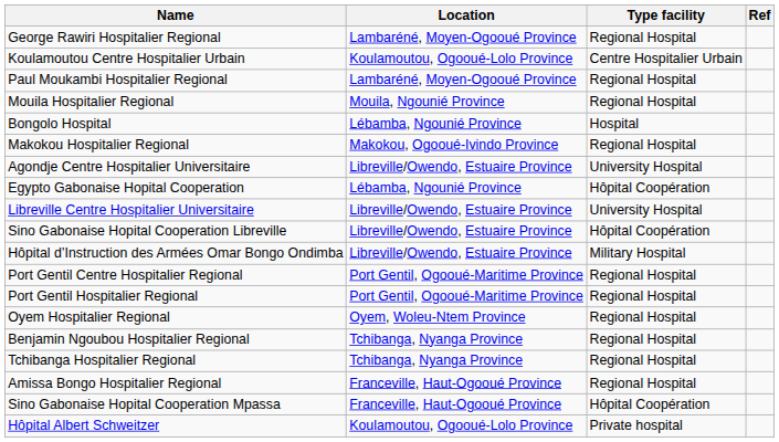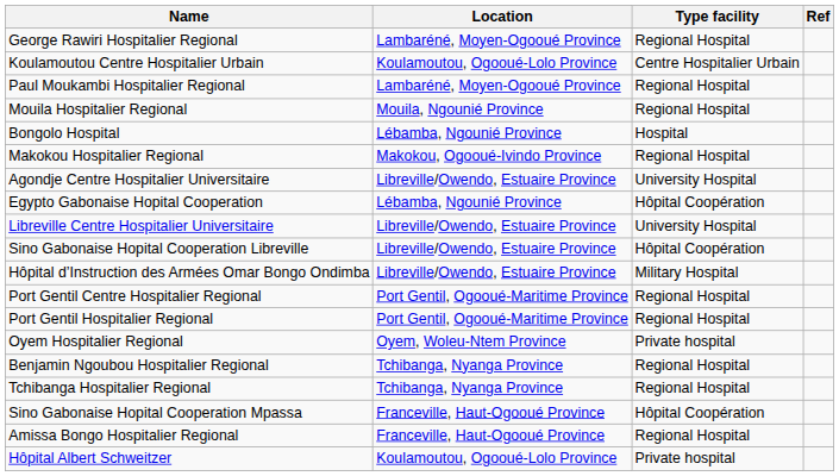Oyem Hospitalier Regional | Type facility: Regional Hospital -> Private hospital
rows swapped: Amissa Bongo Hospitalier Regional <-> Sino Gabonaise Hopital Cooperation Mpassa
